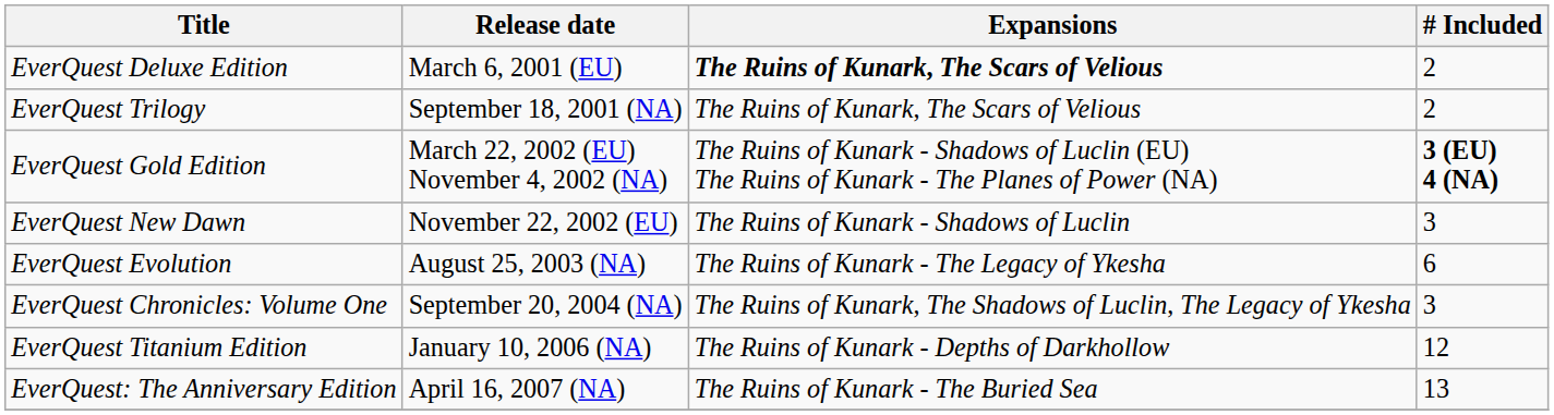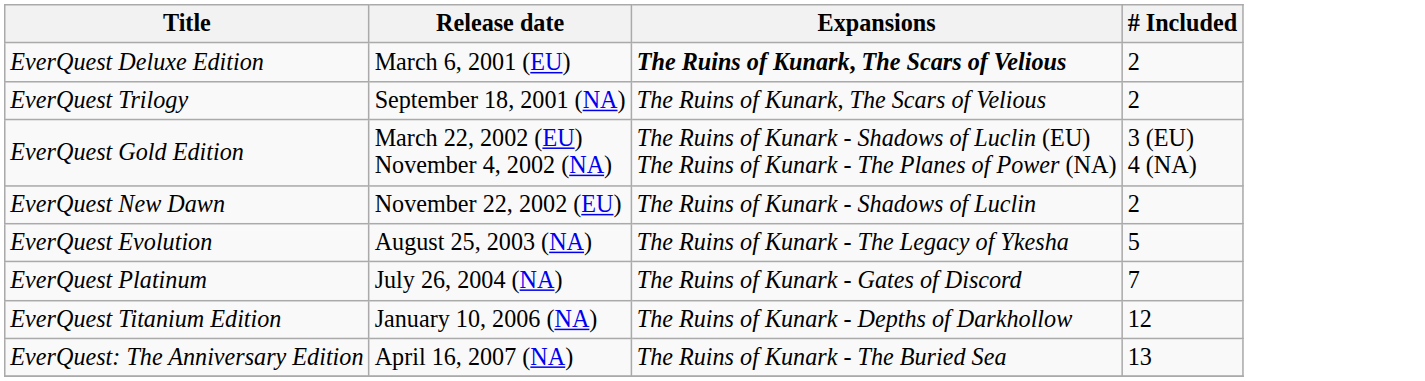EverQuest Gold Edition | # Included: bold -> normal
EverQuest New Dawn | # Included: 3 -> 2
EverQuest Evolution | # Included: 6 -> 5
+ row: EverQuest Platinum | July 26, 2004 (NA) | The Ruins of Kunark - Gates of Discord | 7
- row: EverQuest Chronicles: Volume One | September 20, 2004 (NA) | The Ruins of Kunark, The Shadows of Luclin, The Legacy of Ykesha | 3
